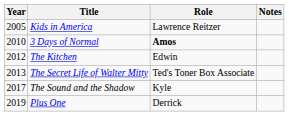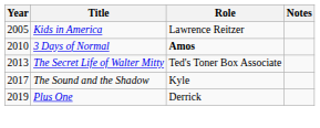- row: 2012 | The Kitchen | Edwin
